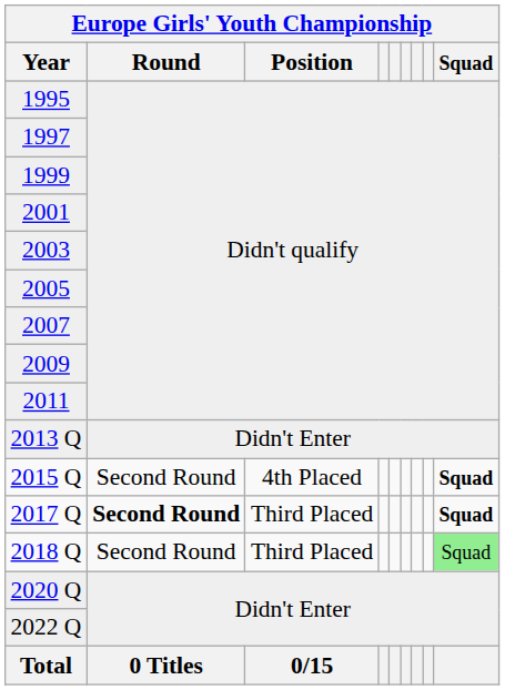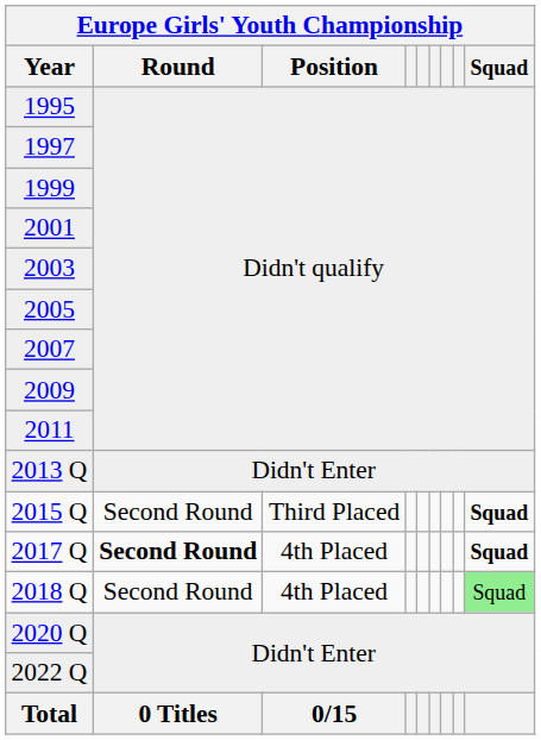2015 Q | Position: 4th Placed -> Third Placed
2017 Q | Position: Third Placed -> 4th Placed
2018 Q | Position: Third Placed -> 4th Placed
